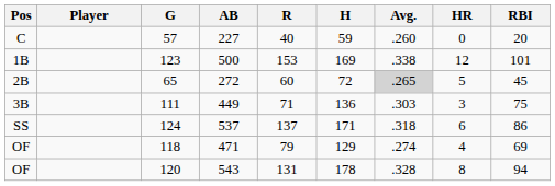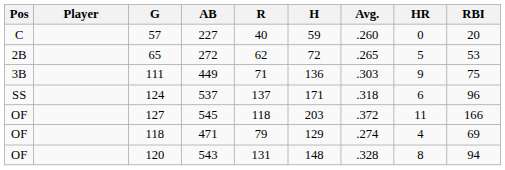- row: 1B | 123 | 500 | 153 | 169 | .338 | 12 | 101
65 | R: 60 -> 62
65 | Avg.: lightgrey background -> no background
65 | RBI: 45 -> 53
111 | HR: 3 -> 9
124 | RBI: 86 -> 96
+ row: OF | 127 | 545 | 118 | 203 | .372 | 11 | 166
120 | H: 178 -> 148
